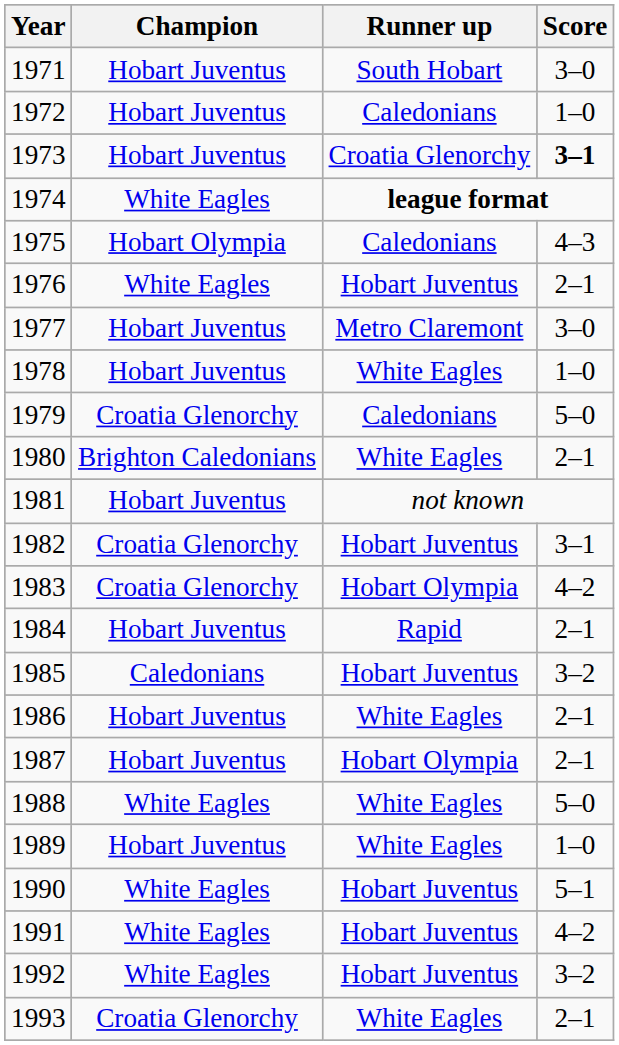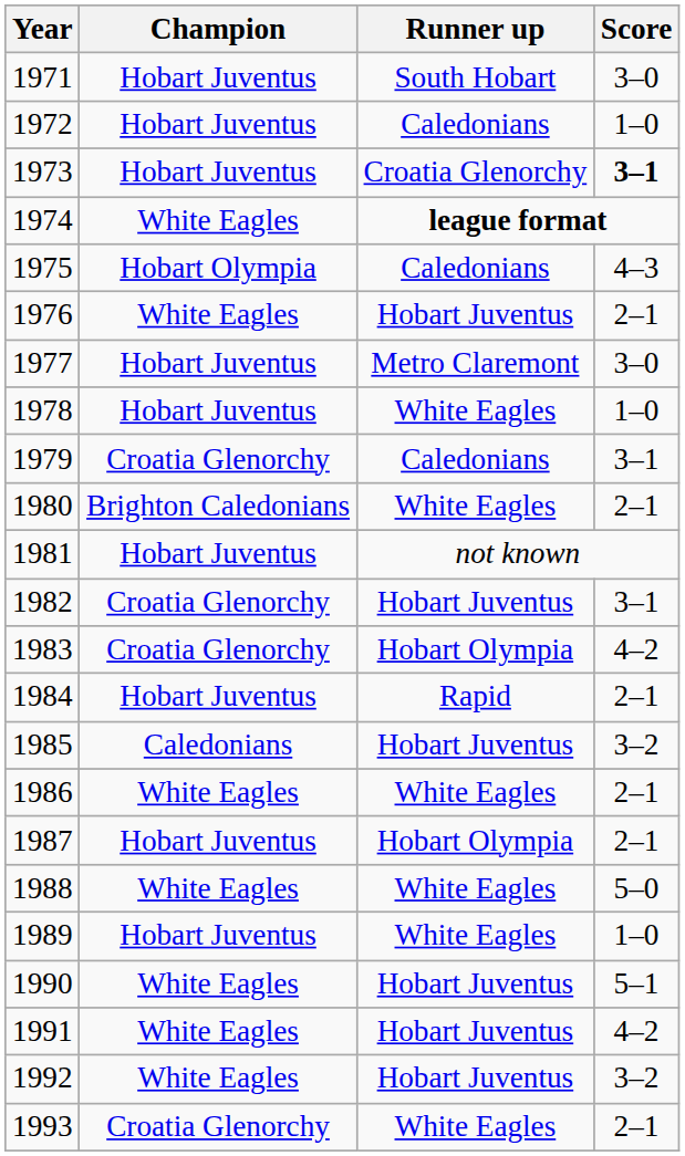1979 | Score: 5–0 -> 3–1
1986 | Champion: Hobart Juventus -> White Eagles
